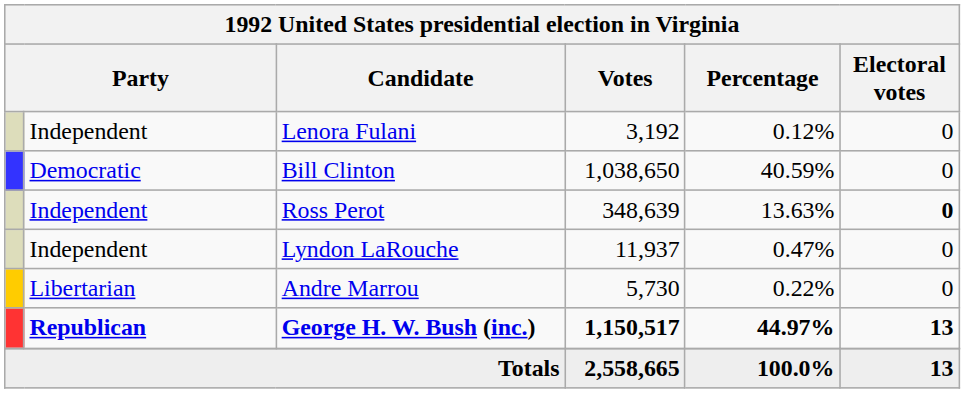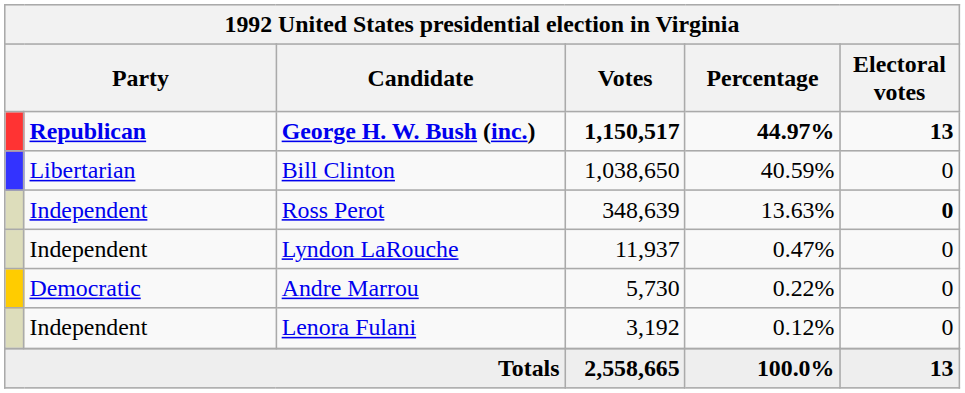rows swapped: George H. W. Bush (inc.) <-> Lenora Fulani
Bill Clinton | column 2: Democratic -> Libertarian
Andre Marrou | column 2: Libertarian -> Democratic
